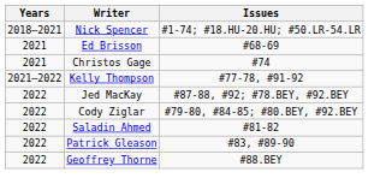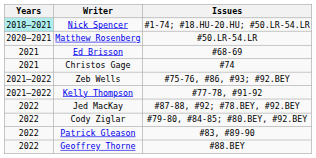Nick Spencer | Years: no background -> paleturquoise background
+ row: 2020–2021 | Matthew Rosenberg | #50.LR-54.LR
+ row: 2021–2022 | Zeb Wells | #75-76, #86, #93; #92.BEY
- row: 2022 | Saladin Ahmed | #81-82
